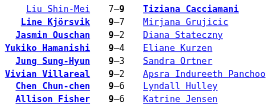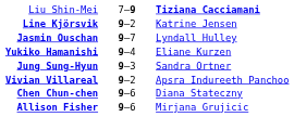Line Kjörsvik | column 2: 9–7 -> 9–2
Line Kjörsvik | column 3: Mirjana Grujicic -> Katrine Jensen
Jasmin Ouschan | column 2: 9–2 -> 9–7
Jasmin Ouschan | column 3: Diana Stateczny -> Lyndall Hulley
Chen Chun-chen | column 3: Lyndall Hulley -> Diana Stateczny
Allison Fisher | column 3: Katrine Jensen -> Mirjana Grujicic
